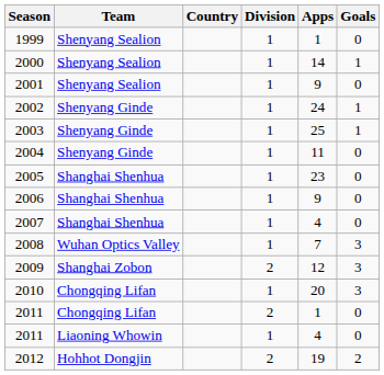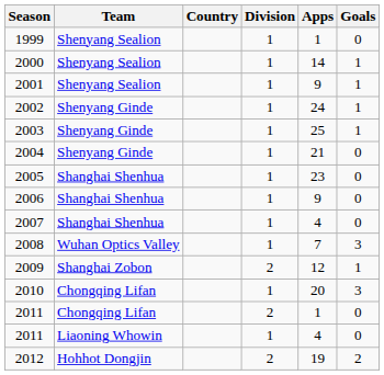2001 | Goals: 0 -> 1
2004 | Apps: 11 -> 21
2009 | Goals: 3 -> 1
